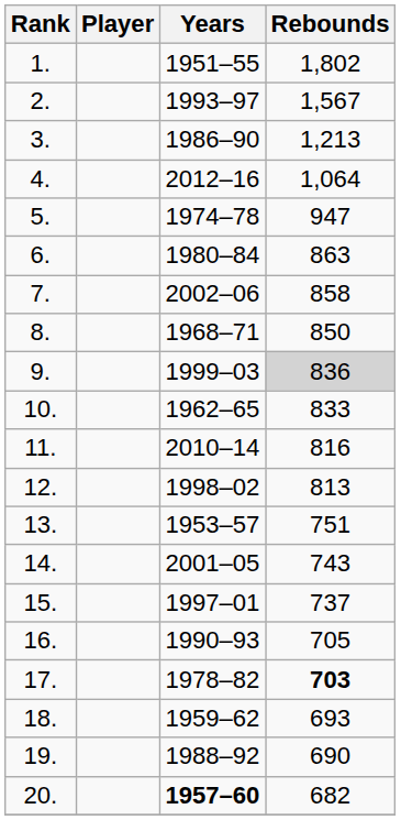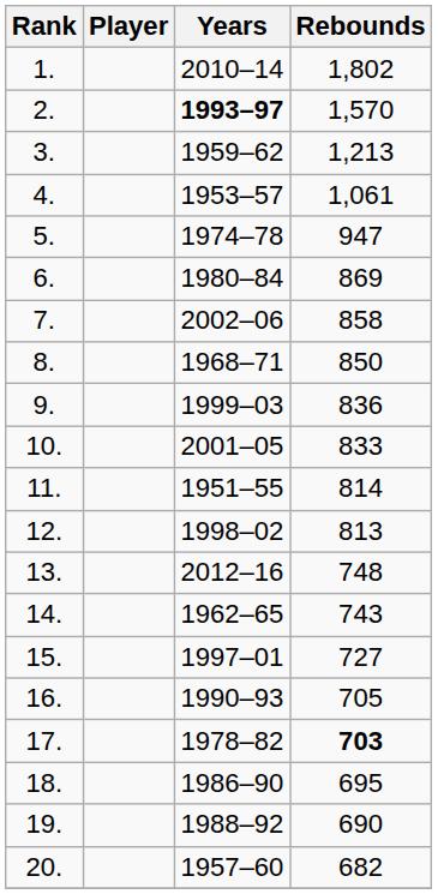1. | Years: 1951–55 -> 2010–14
2. | Years: normal -> bold
2. | Rebounds: 1,567 -> 1,570
3. | Years: 1986–90 -> 1959–62
4. | Years: 2012–16 -> 1953–57
4. | Rebounds: 1,064 -> 1,061
6. | Rebounds: 863 -> 869
9. | Rebounds: lightgrey background -> no background
10. | Years: 1962–65 -> 2001–05
11. | Years: 2010–14 -> 1951–55
11. | Rebounds: 816 -> 814
13. | Years: 1953–57 -> 2012–16
13. | Rebounds: 751 -> 748
14. | Years: 2001–05 -> 1962–65
15. | Rebounds: 737 -> 727
18. | Years: 1959–62 -> 1986–90
18. | Rebounds: 693 -> 695
20. | Years: bold -> normal
